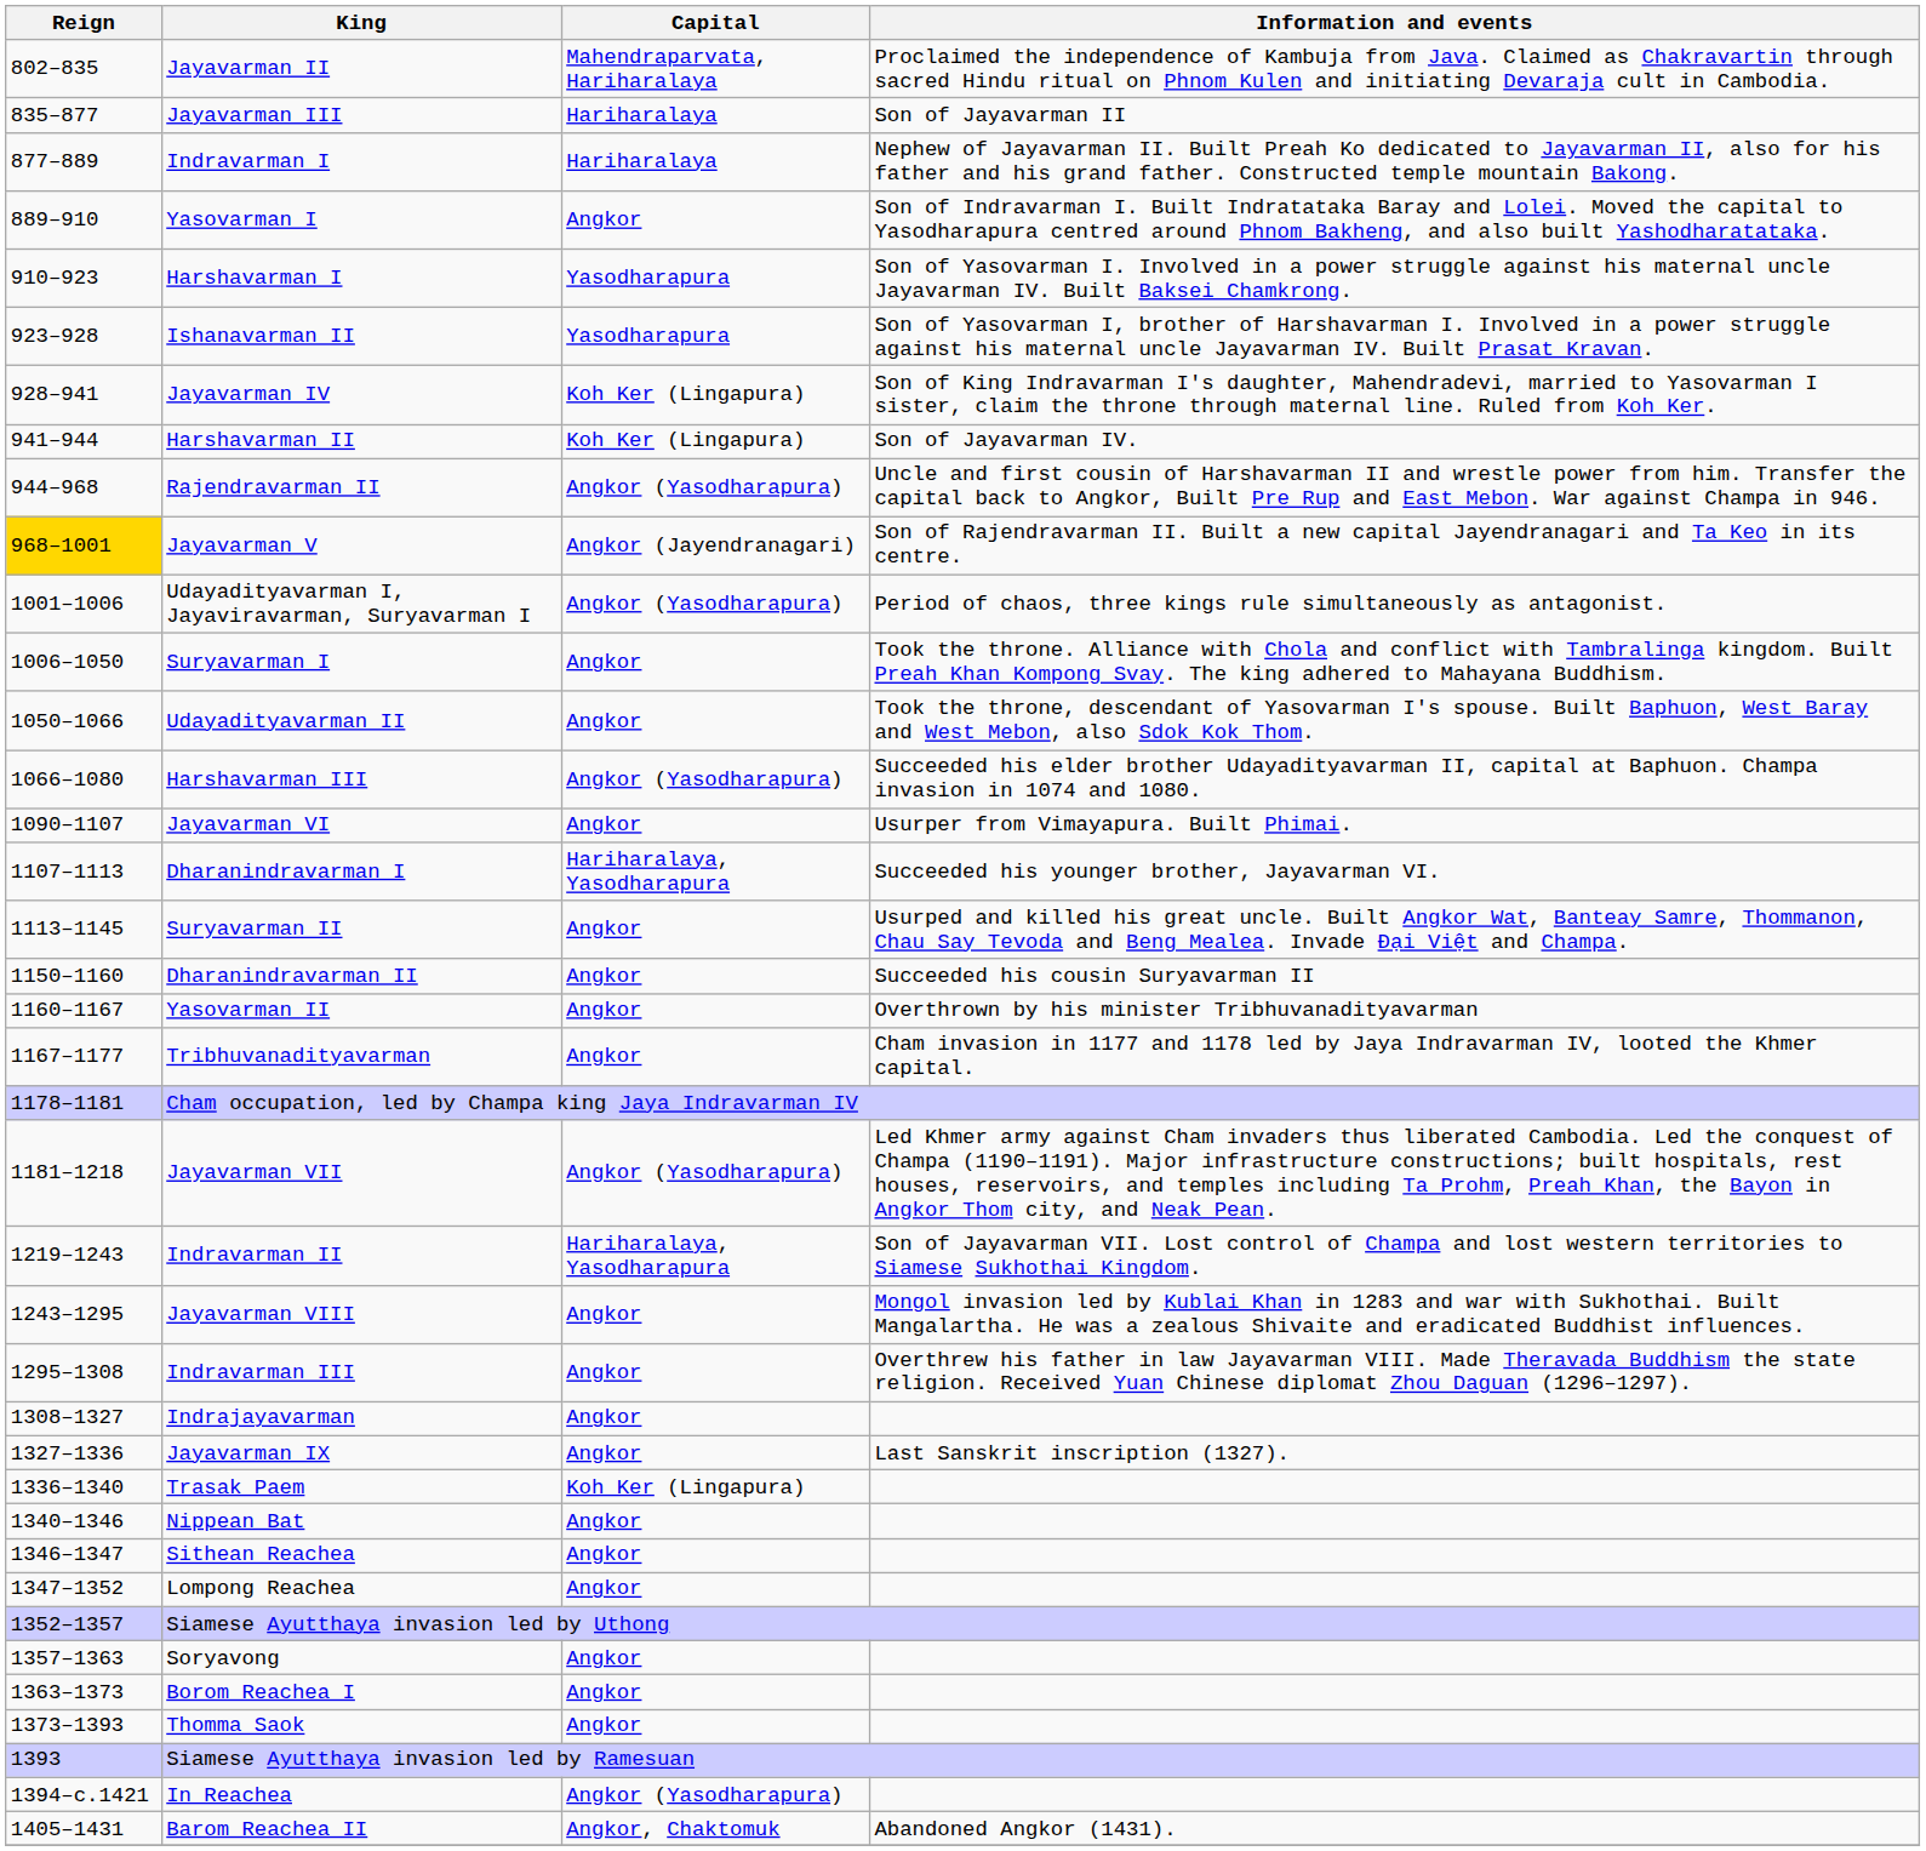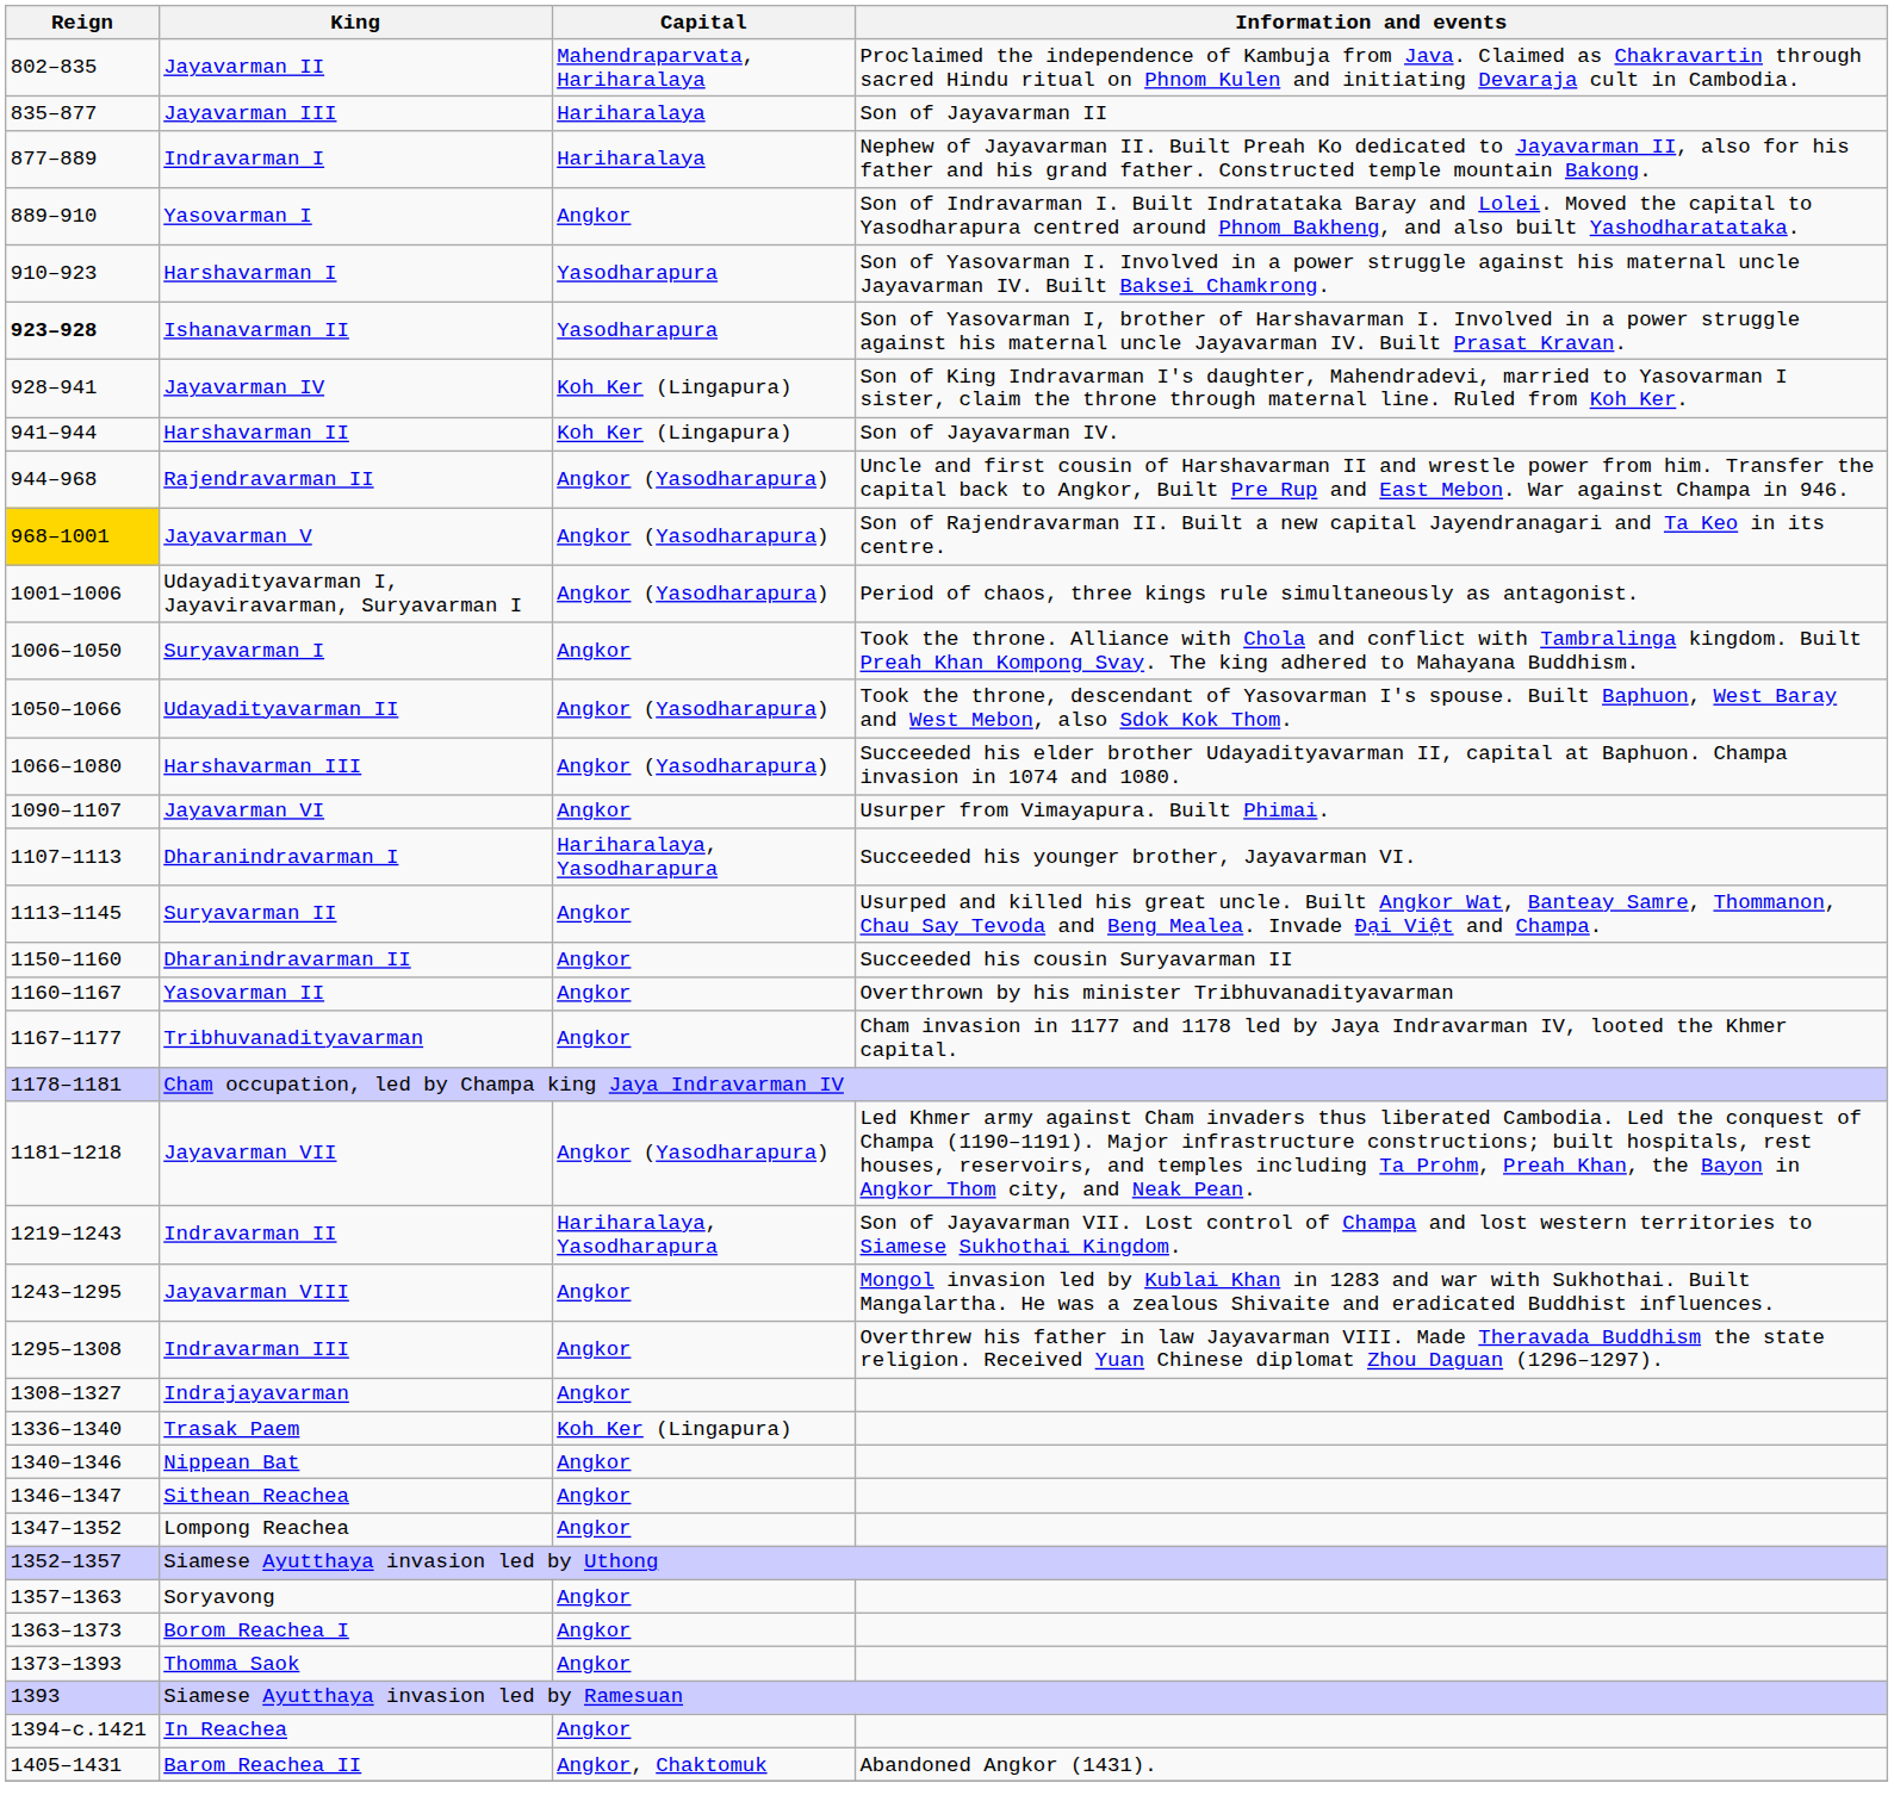Ishanavarman II | Reign: normal -> bold
Jayavarman V | Capital: Angkor (Jayendranagari) -> Angkor (Yasodharapura)
Udayadityavarman II | Capital: Angkor -> Angkor (Yasodharapura)
- row: 1327–1336 | Jayavarman IX | Angkor | Last Sanskrit inscription (1327).
In Reachea | Capital: Angkor (Yasodharapura) -> Angkor
